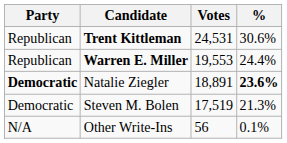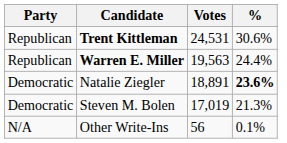Warren E. Miller | Votes: 19,553 -> 19,563
Natalie Ziegler | Party: bold -> normal
Steven M. Bolen | Votes: 17,519 -> 17,019
